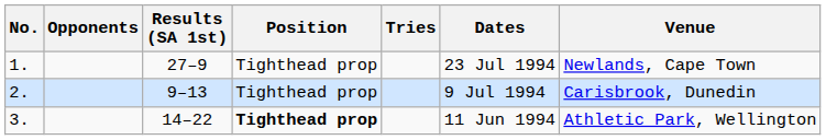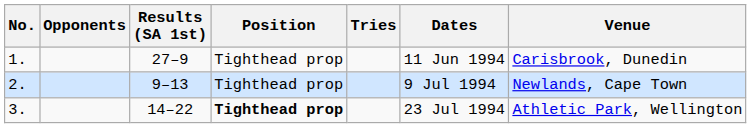1. | Dates: 23 Jul 1994 -> 11 Jun 1994
1. | Venue: Newlands, Cape Town -> Carisbrook, Dunedin
2. | Venue: Carisbrook, Dunedin -> Newlands, Cape Town
3. | Dates: 11 Jun 1994 -> 23 Jul 1994
